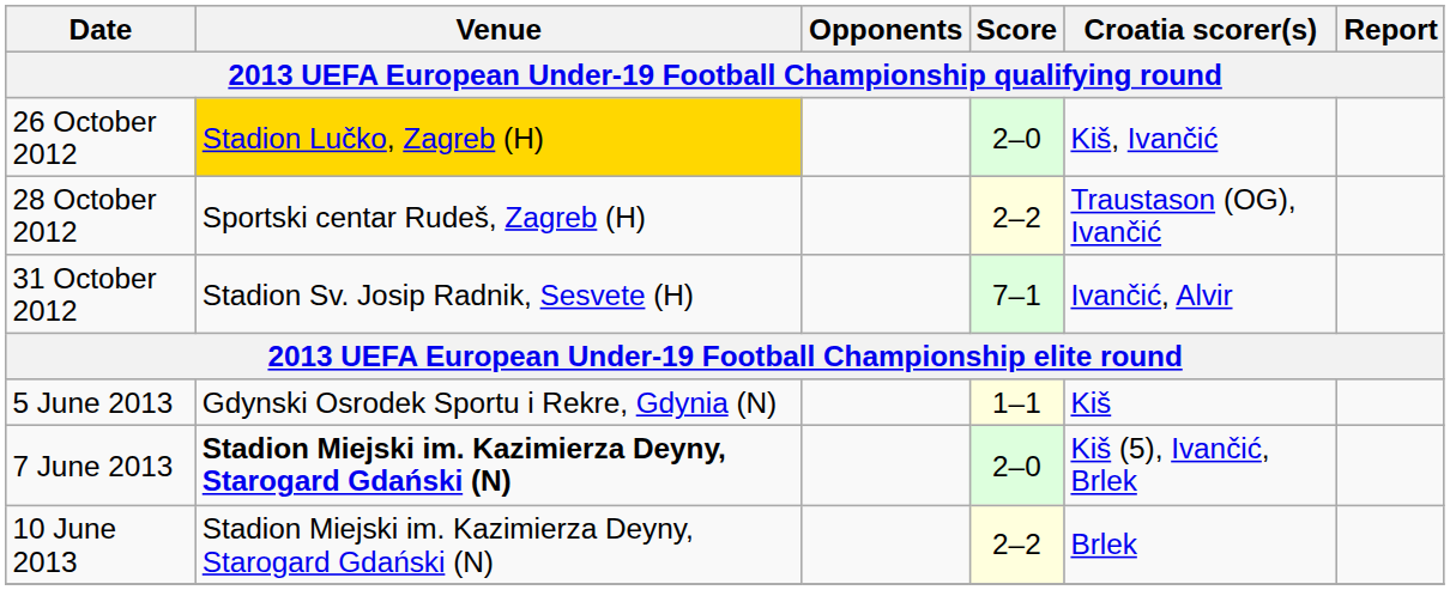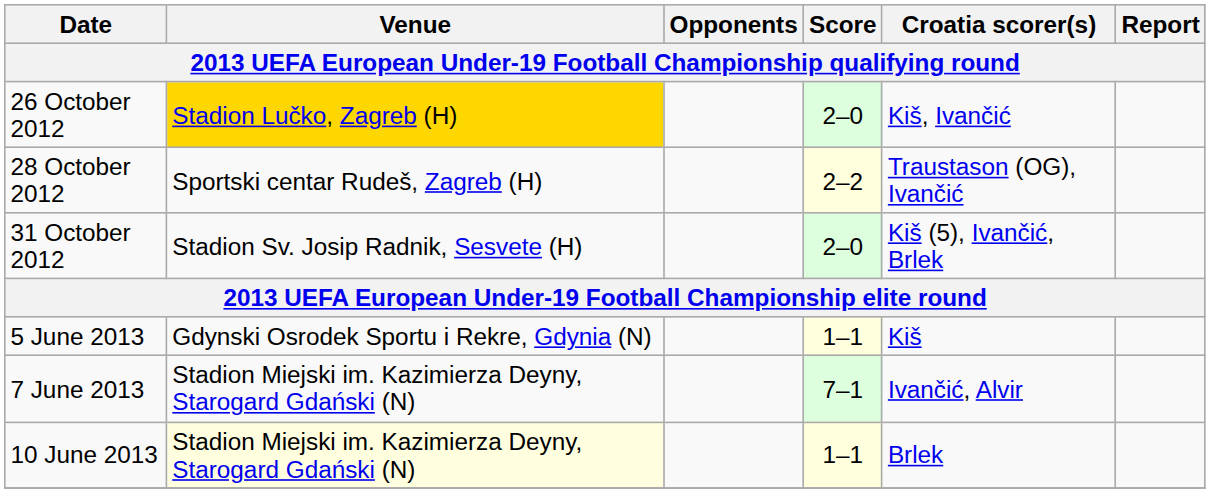31 October 2012 | Score: 7–1 -> 2–0
31 October 2012 | Croatia scorer(s): Ivančić, Alvir -> Kiš (5), Ivančić, Brlek
7 June 2013 | Venue: bold -> normal
7 June 2013 | Score: 2–0 -> 7–1
7 June 2013 | Croatia scorer(s): Kiš (5), Ivančić, Brlek -> Ivančić, Alvir
10 June 2013 | Venue: no background -> lightyellow background
10 June 2013 | Score: 2–2 -> 1–1
